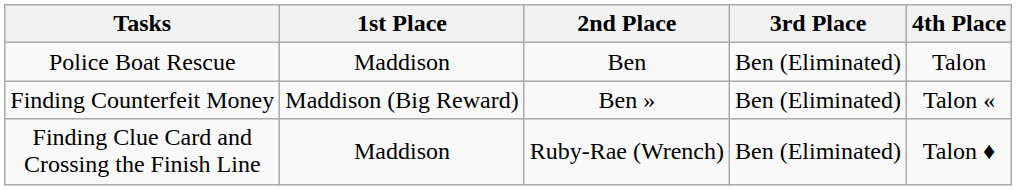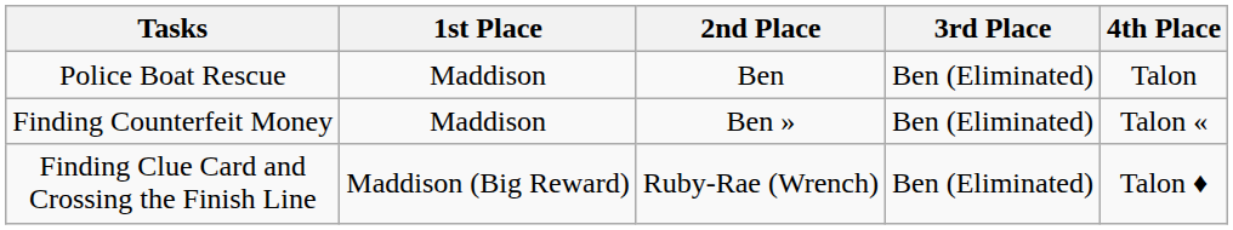Finding Counterfeit Money | 1st Place: Maddison (Big Reward) -> Maddison
Finding Clue Card and Crossing the Finish Line | 1st Place: Maddison -> Maddison (Big Reward)
